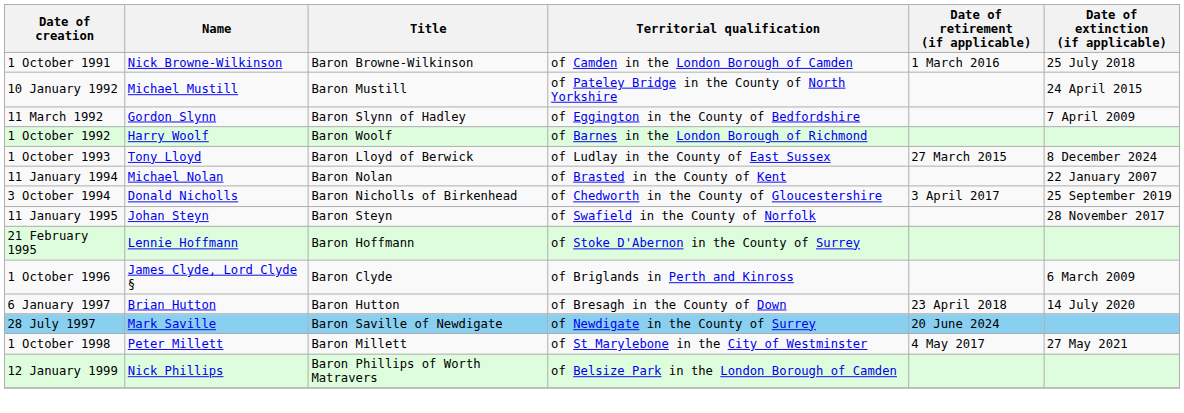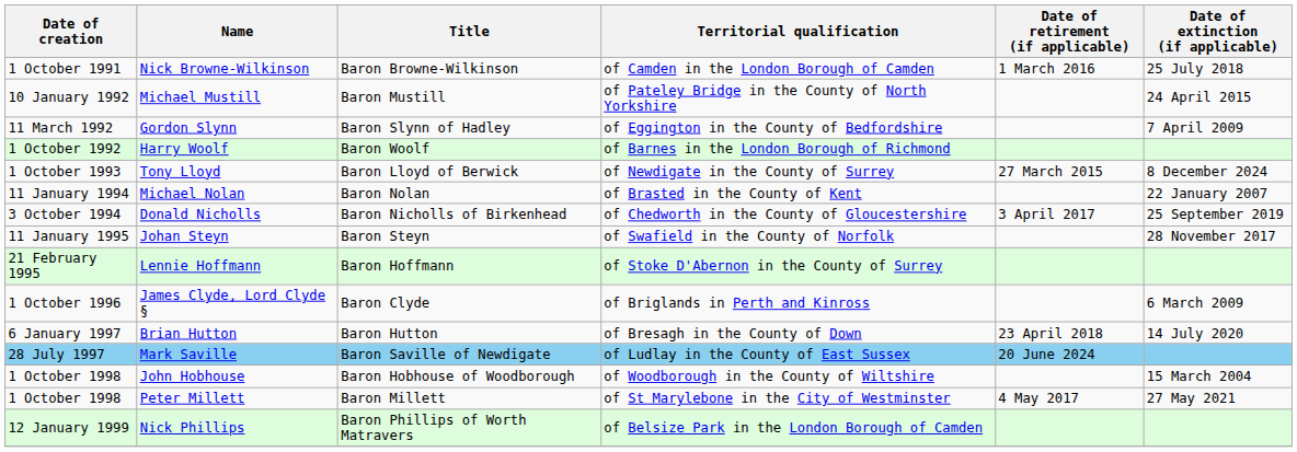Tony Lloyd | Territorial qualification: of Ludlay in the County of East Sussex -> of Newdigate in the County of Surrey
Mark Saville | Territorial qualification: of Newdigate in the County of Surrey -> of Ludlay in the County of East Sussex
+ row: 1 October 1998 | John Hobhouse | Baron Hobhouse of Woodborough | of Woodborough in the County of Wiltshire | 15 March 2004
